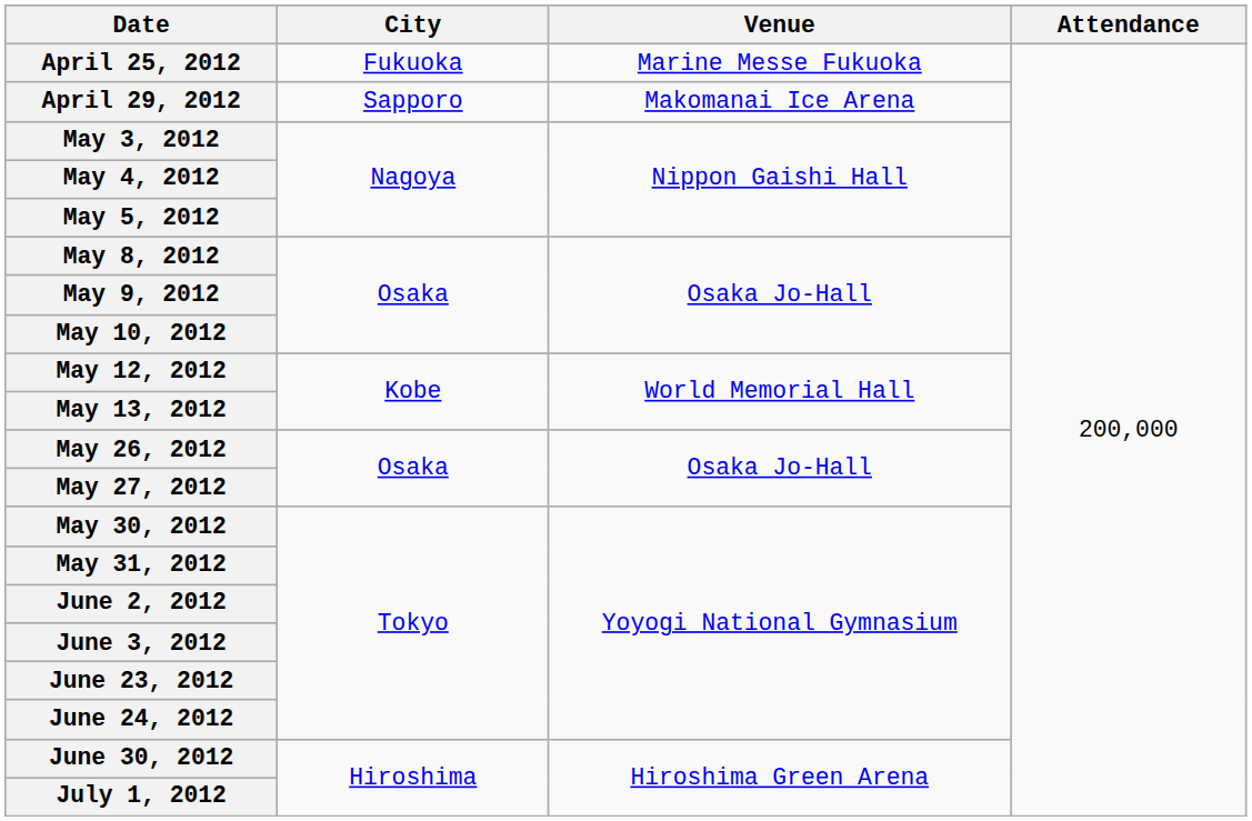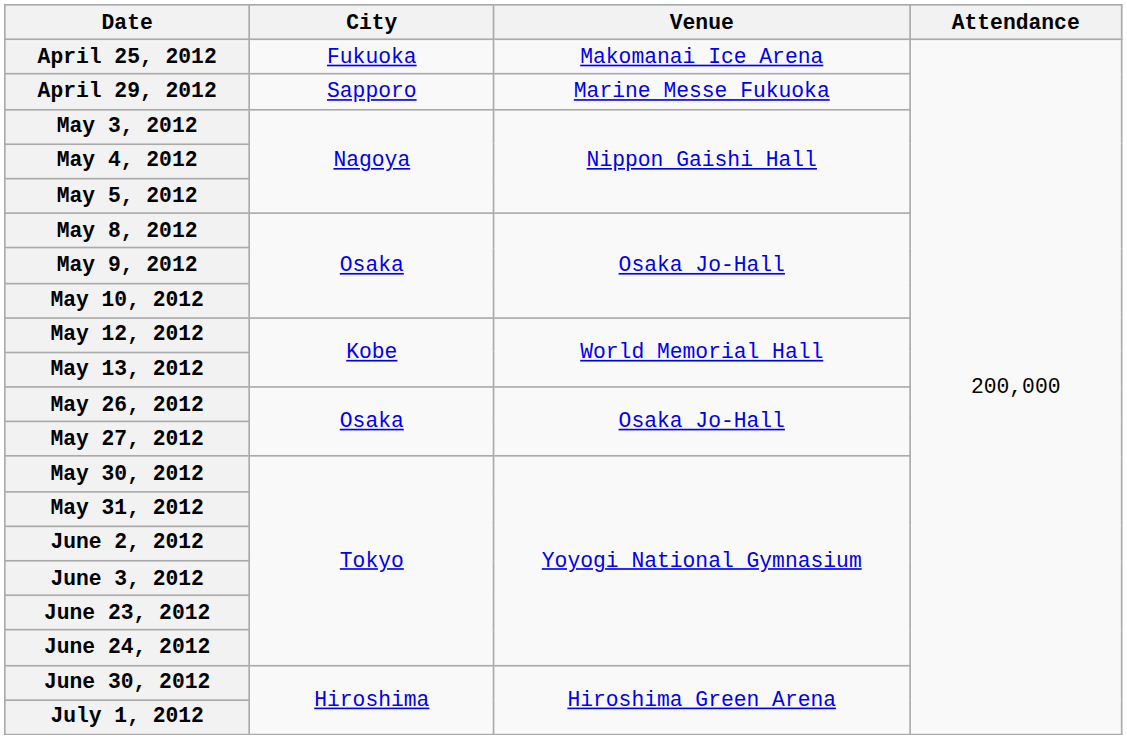April 25, 2012 | Venue: Marine Messe Fukuoka -> Makomanai Ice Arena
April 29, 2012 | Venue: Makomanai Ice Arena -> Marine Messe Fukuoka
